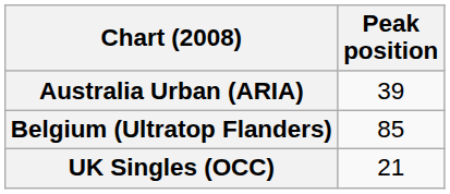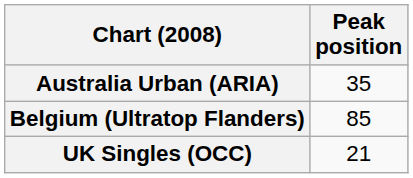Australia Urban (ARIA) | Peak position: 39 -> 35
